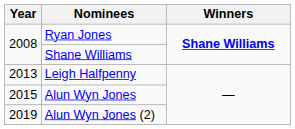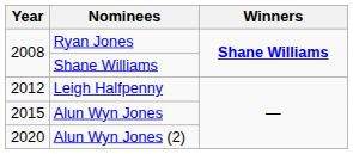Leigh Halfpenny | Year: 2013 -> 2012
Alun Wyn Jones (2) | Year: 2019 -> 2020
